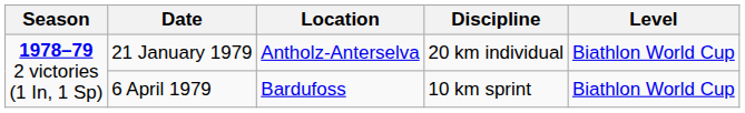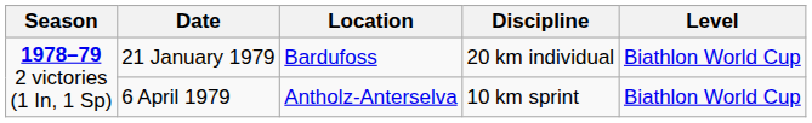21 January 1979 | Location: Antholz-Anterselva -> Bardufoss
6 April 1979 | Location: Bardufoss -> Antholz-Anterselva
